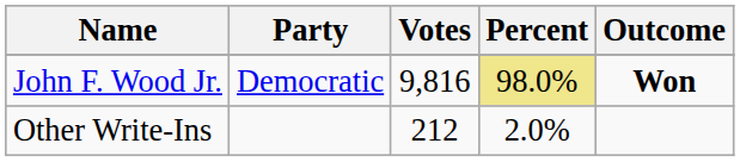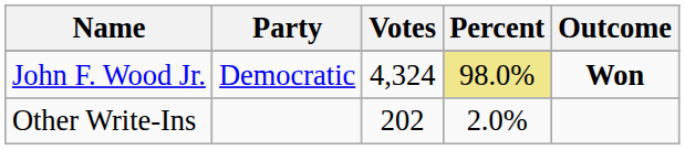John F. Wood Jr. | Votes: 9,816 -> 4,324
Other Write-Ins | Votes: 212 -> 202
